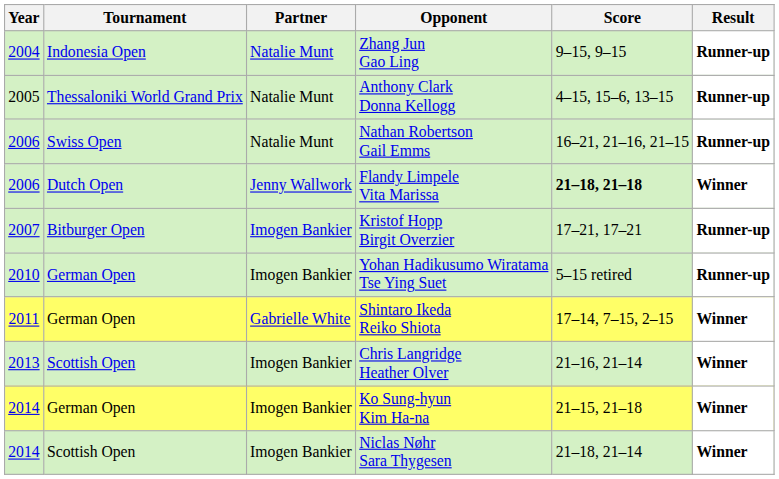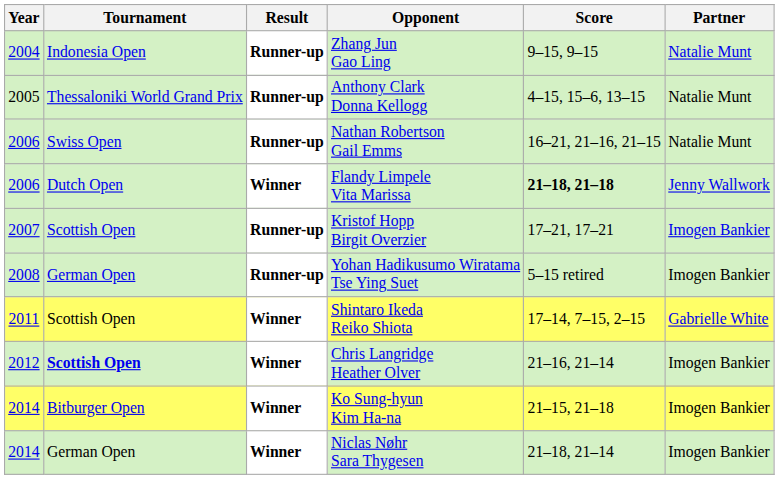columns swapped: Partner <-> Result
Kristof Hopp Birgit Overzier | Tournament: Bitburger Open -> Scottish Open
Yohan Hadikusumo Wiratama Tse Ying Suet | Year: 2010 -> 2008
Shintaro Ikeda Reiko Shiota | Tournament: German Open -> Scottish Open
Chris Langridge Heather Olver | Year: 2013 -> 2012
Chris Langridge Heather Olver | Tournament: normal -> bold
Ko Sung-hyun Kim Ha-na | Tournament: German Open -> Bitburger Open
Niclas Nøhr Sara Thygesen | Tournament: Scottish Open -> German Open
